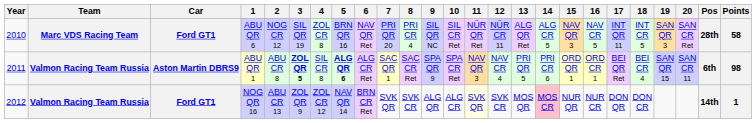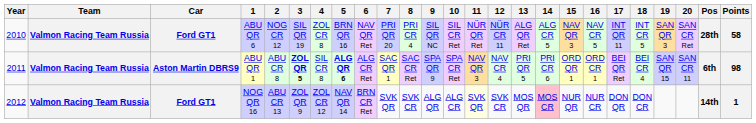ABU QR 6 | Team: Marc VDS Racing Team -> Valmon Racing Team Russia
